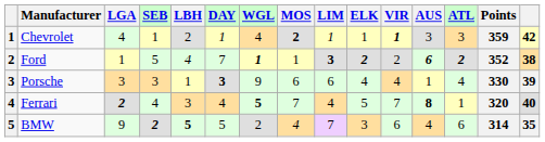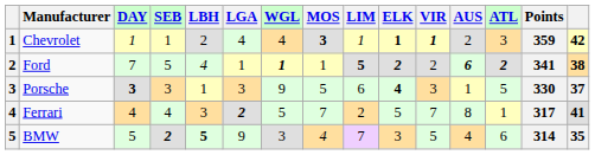columns swapped: DAY <-> LGA
Chevrolet | MOS: 2 -> 3
Chevrolet | ELK: normal -> bold
Chevrolet | AUS: 3 -> 2
Ford | LIM: 3 -> 5
Ford | Points: 352 -> 341
Porsche | MOS: 6 -> 5
Porsche | ELK: normal -> bold
Porsche | VIR: 4 -> 3
Porsche | ATL: 4 -> 5
Porsche | column 15: 39 -> 37
Ferrari | WGL: bold -> normal
Ferrari | LIM: 4 -> 2
Ferrari | AUS: bold -> normal
Ferrari | Points: 320 -> 317
Ferrari | column 15: 40 -> 41
BMW | WGL: 2 -> 3
BMW | VIR: 6 -> 5
